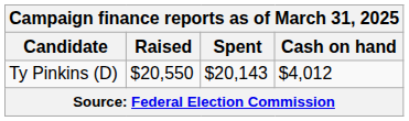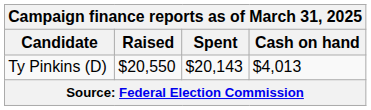Ty Pinkins (D) | Cash on hand: $4,012 -> $4,013
